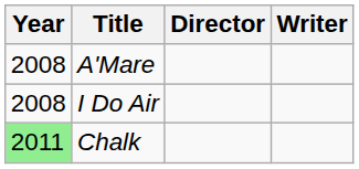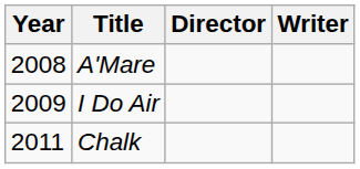I Do Air | Year: 2008 -> 2009
Chalk | Year: lightgreen background -> no background
